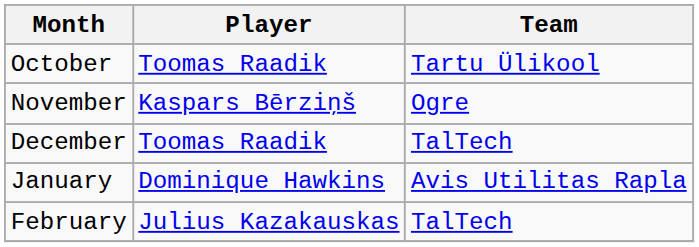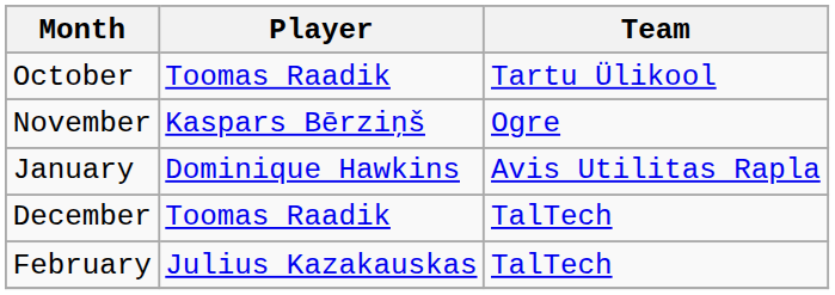rows swapped: December <-> January
